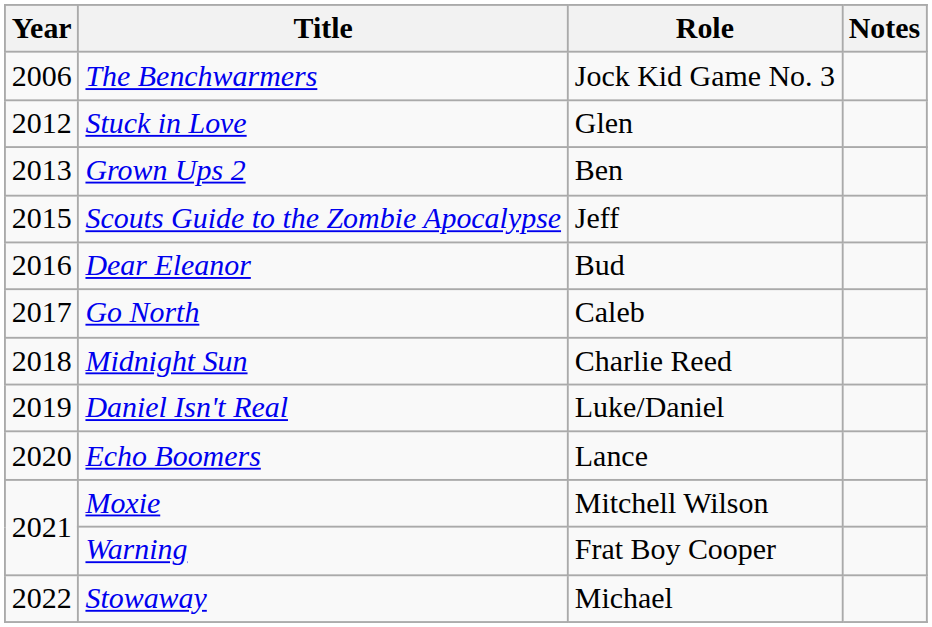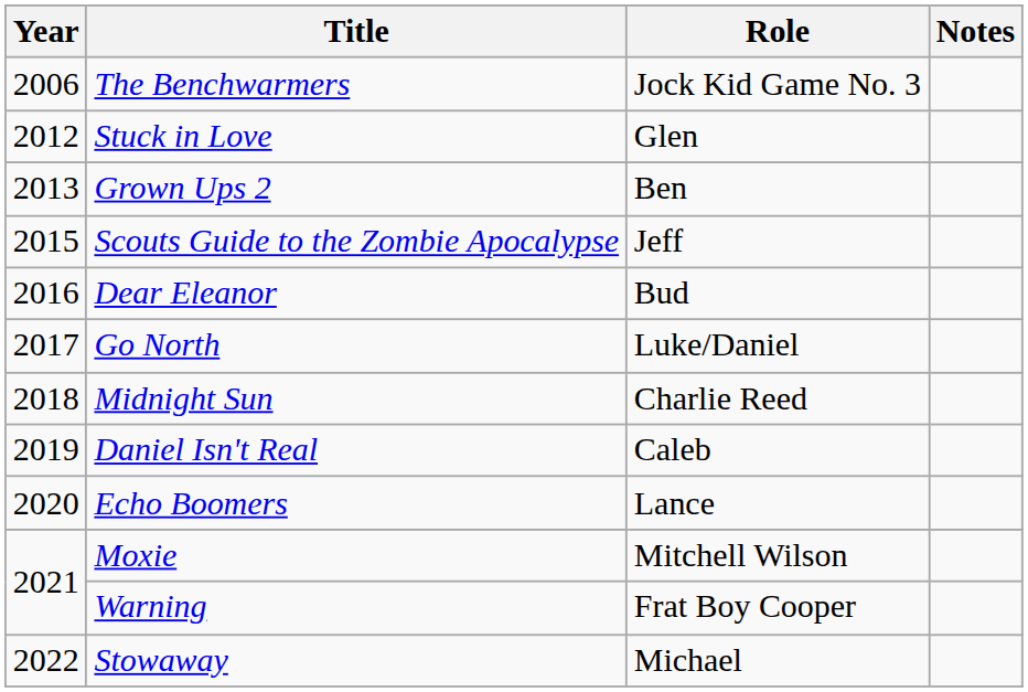Go North | Role: Caleb -> Luke/Daniel
Daniel Isn't Real | Role: Luke/Daniel -> Caleb
